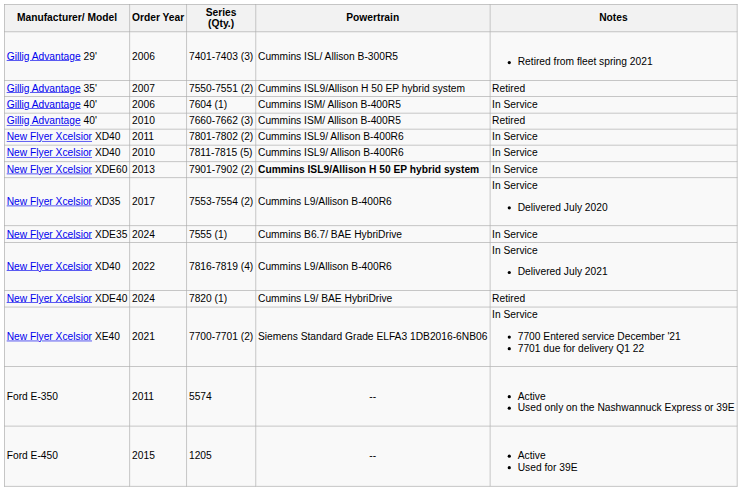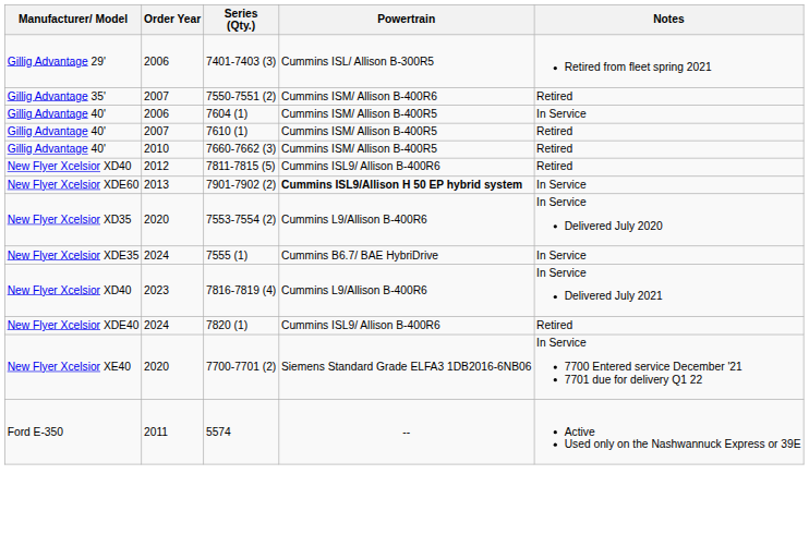7550-7551 (2) | Powertrain: Cummins ISL9/Allison H 50 EP hybrid system -> Cummins ISM/ Allison B-400R6
+ row: Gillig Advantage 40' | 2007 | 7610 (1) | Cummins ISM/ Allison B-400R5 | Retired
- row: New Flyer Xcelsior XD40 | 2011 | 7801-7802 (2) | Cummins ISL9/ Allison B-400R6 | In Service
7811-7815 (5) | Order Year: 2010 -> 2012
7811-7815 (5) | Notes: In Service -> Retired
7553-7554 (2) | Order Year: 2017 -> 2020
7816-7819 (4) | Order Year: 2022 -> 2023
7820 (1) | Powertrain: Cummins L9/ BAE HybriDrive -> Cummins ISL9/ Allison B-400R6
7700-7701 (2) | Order Year: 2021 -> 2020
- row: Ford E-450 | 2015 | 1205 | -- | Active Used for 39E
